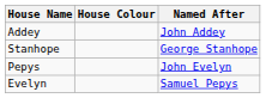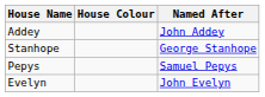Pepys | Named After: John Evelyn -> Samuel Pepys
Evelyn | Named After: Samuel Pepys -> John Evelyn
